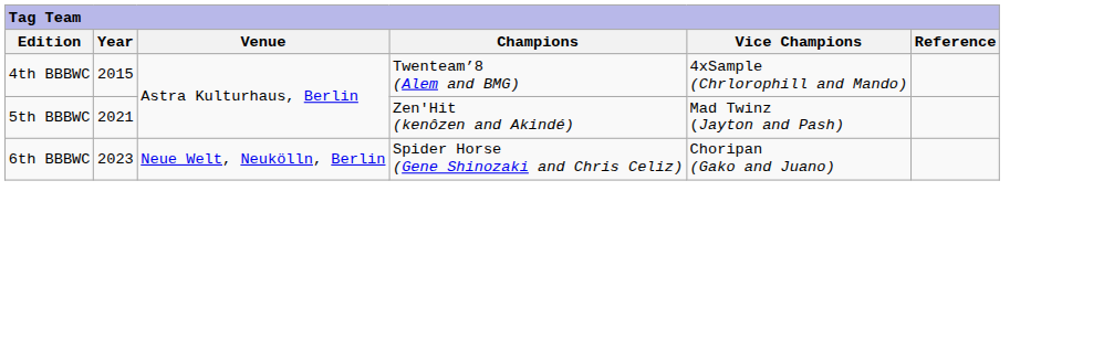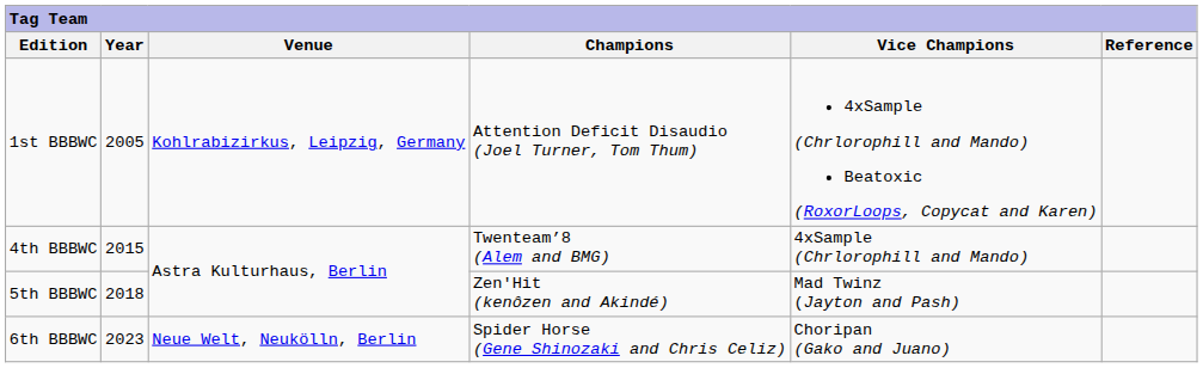+ row: 1st BBBWC | 2005 | Kohlrabizirkus, Leipzig, Germany | Attention Deficit Disaudio (Joel Turner, Tom Thum) | 4xSample (Chrlorophill and Mando) Beatoxic (RoxorLoops, Copycat and Karen)
5th BBBWC | column 2: 2021 -> 2018
